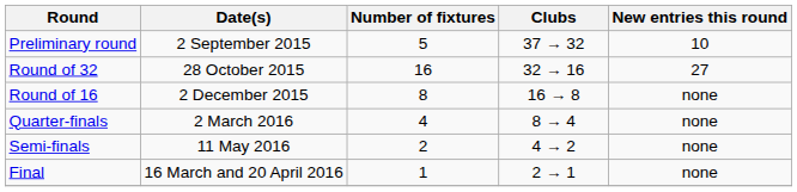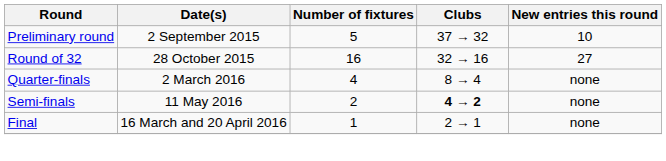- row: Round of 16 | 2 December 2015 | 8 | 16 → 8 | none
Semi-finals | Clubs: normal -> bold
